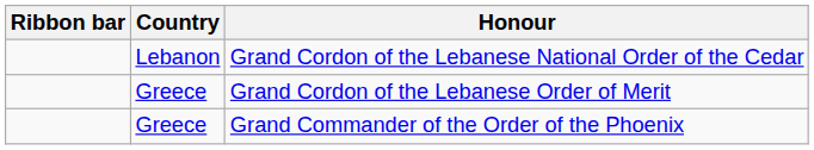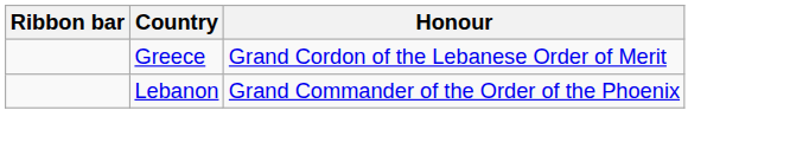- row: Lebanon | Grand Cordon of the Lebanese National Order of the Cedar
Grand Commander of the Order of the Phoenix | Country: Greece -> Lebanon
